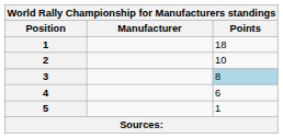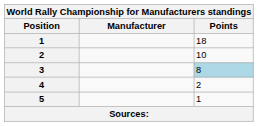4 | Points: 6 -> 2
